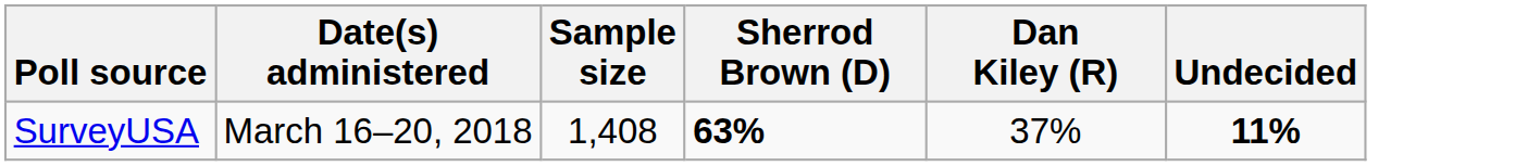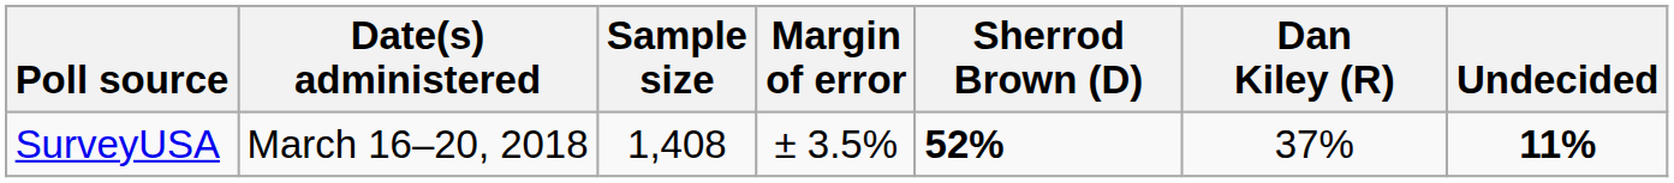+ column: Margin of error | ± 3.5%
SurveyUSA | Sherrod Brown (D): 63% -> 52%
